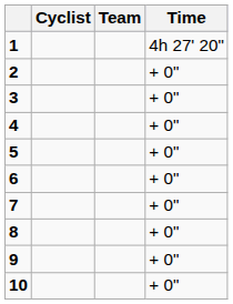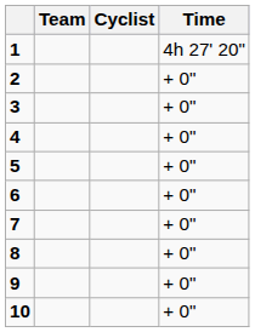columns swapped: Cyclist <-> Team
